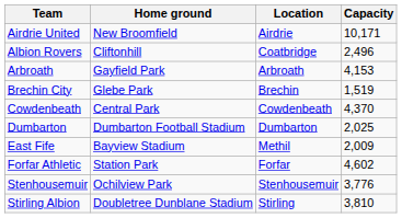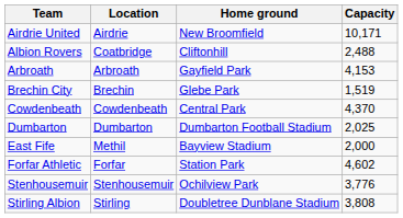columns swapped: Location <-> Home ground
Albion Rovers | Capacity: 2,496 -> 2,488
East Fife | Capacity: 2,009 -> 2,000
Stirling Albion | Capacity: 3,810 -> 3,808
